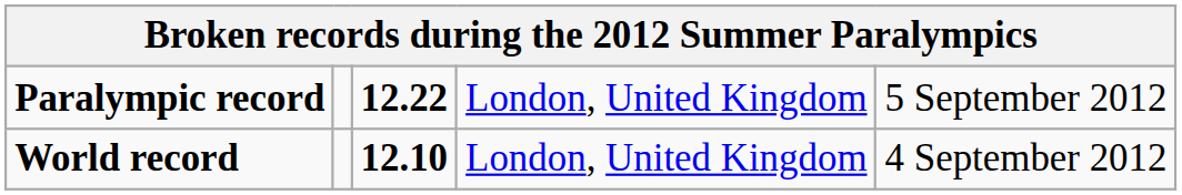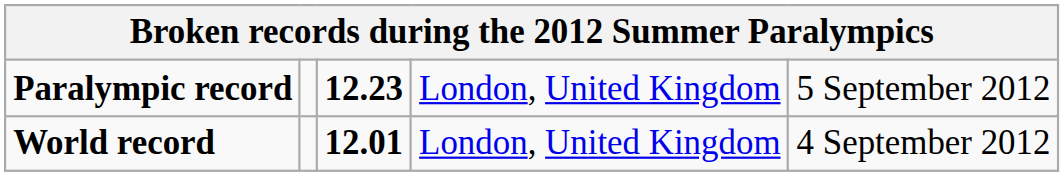Paralympic record | column 3: 12.22 -> 12.23
World record | column 3: 12.10 -> 12.01
